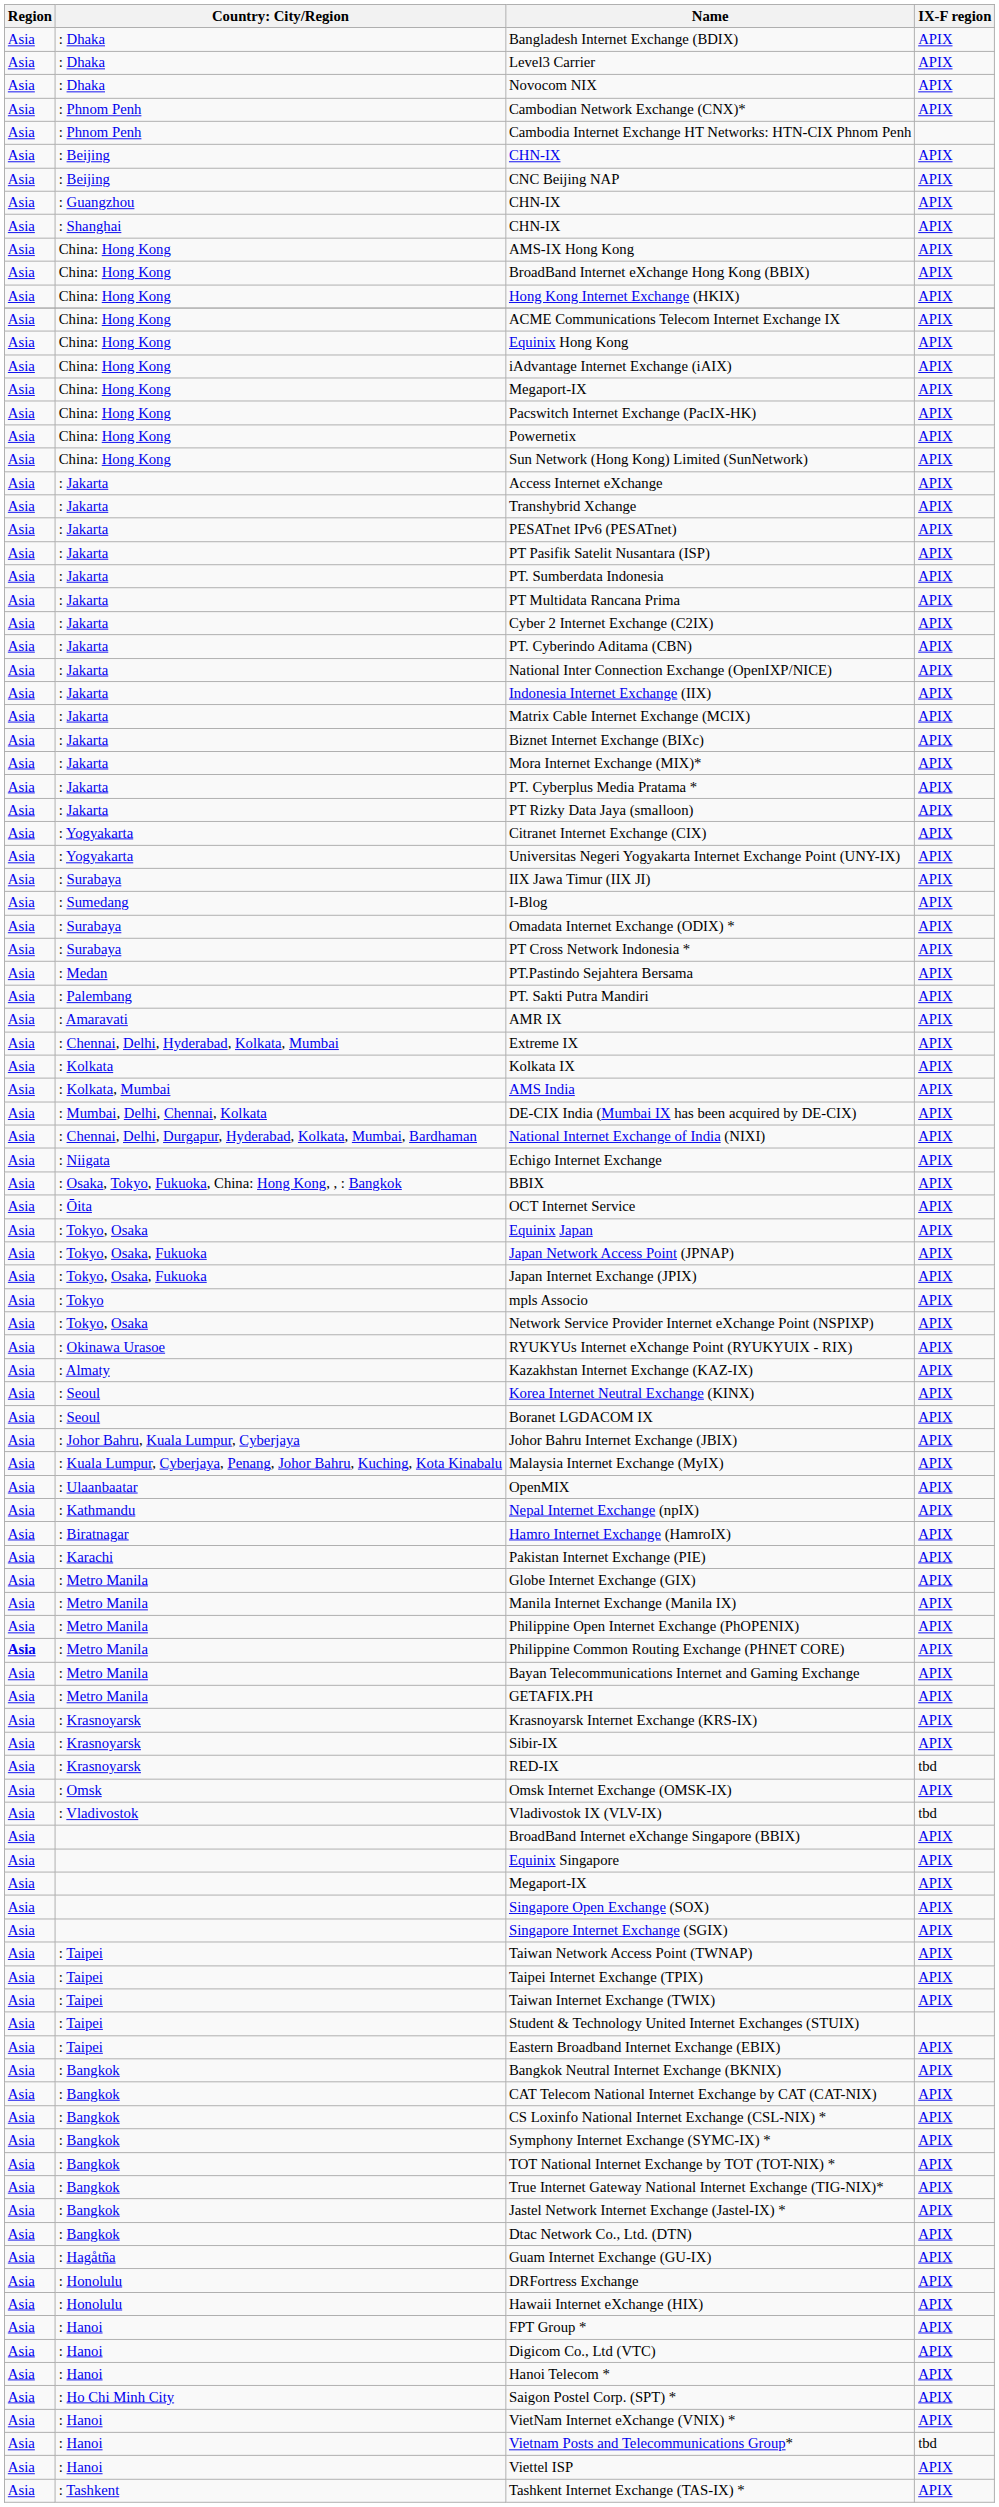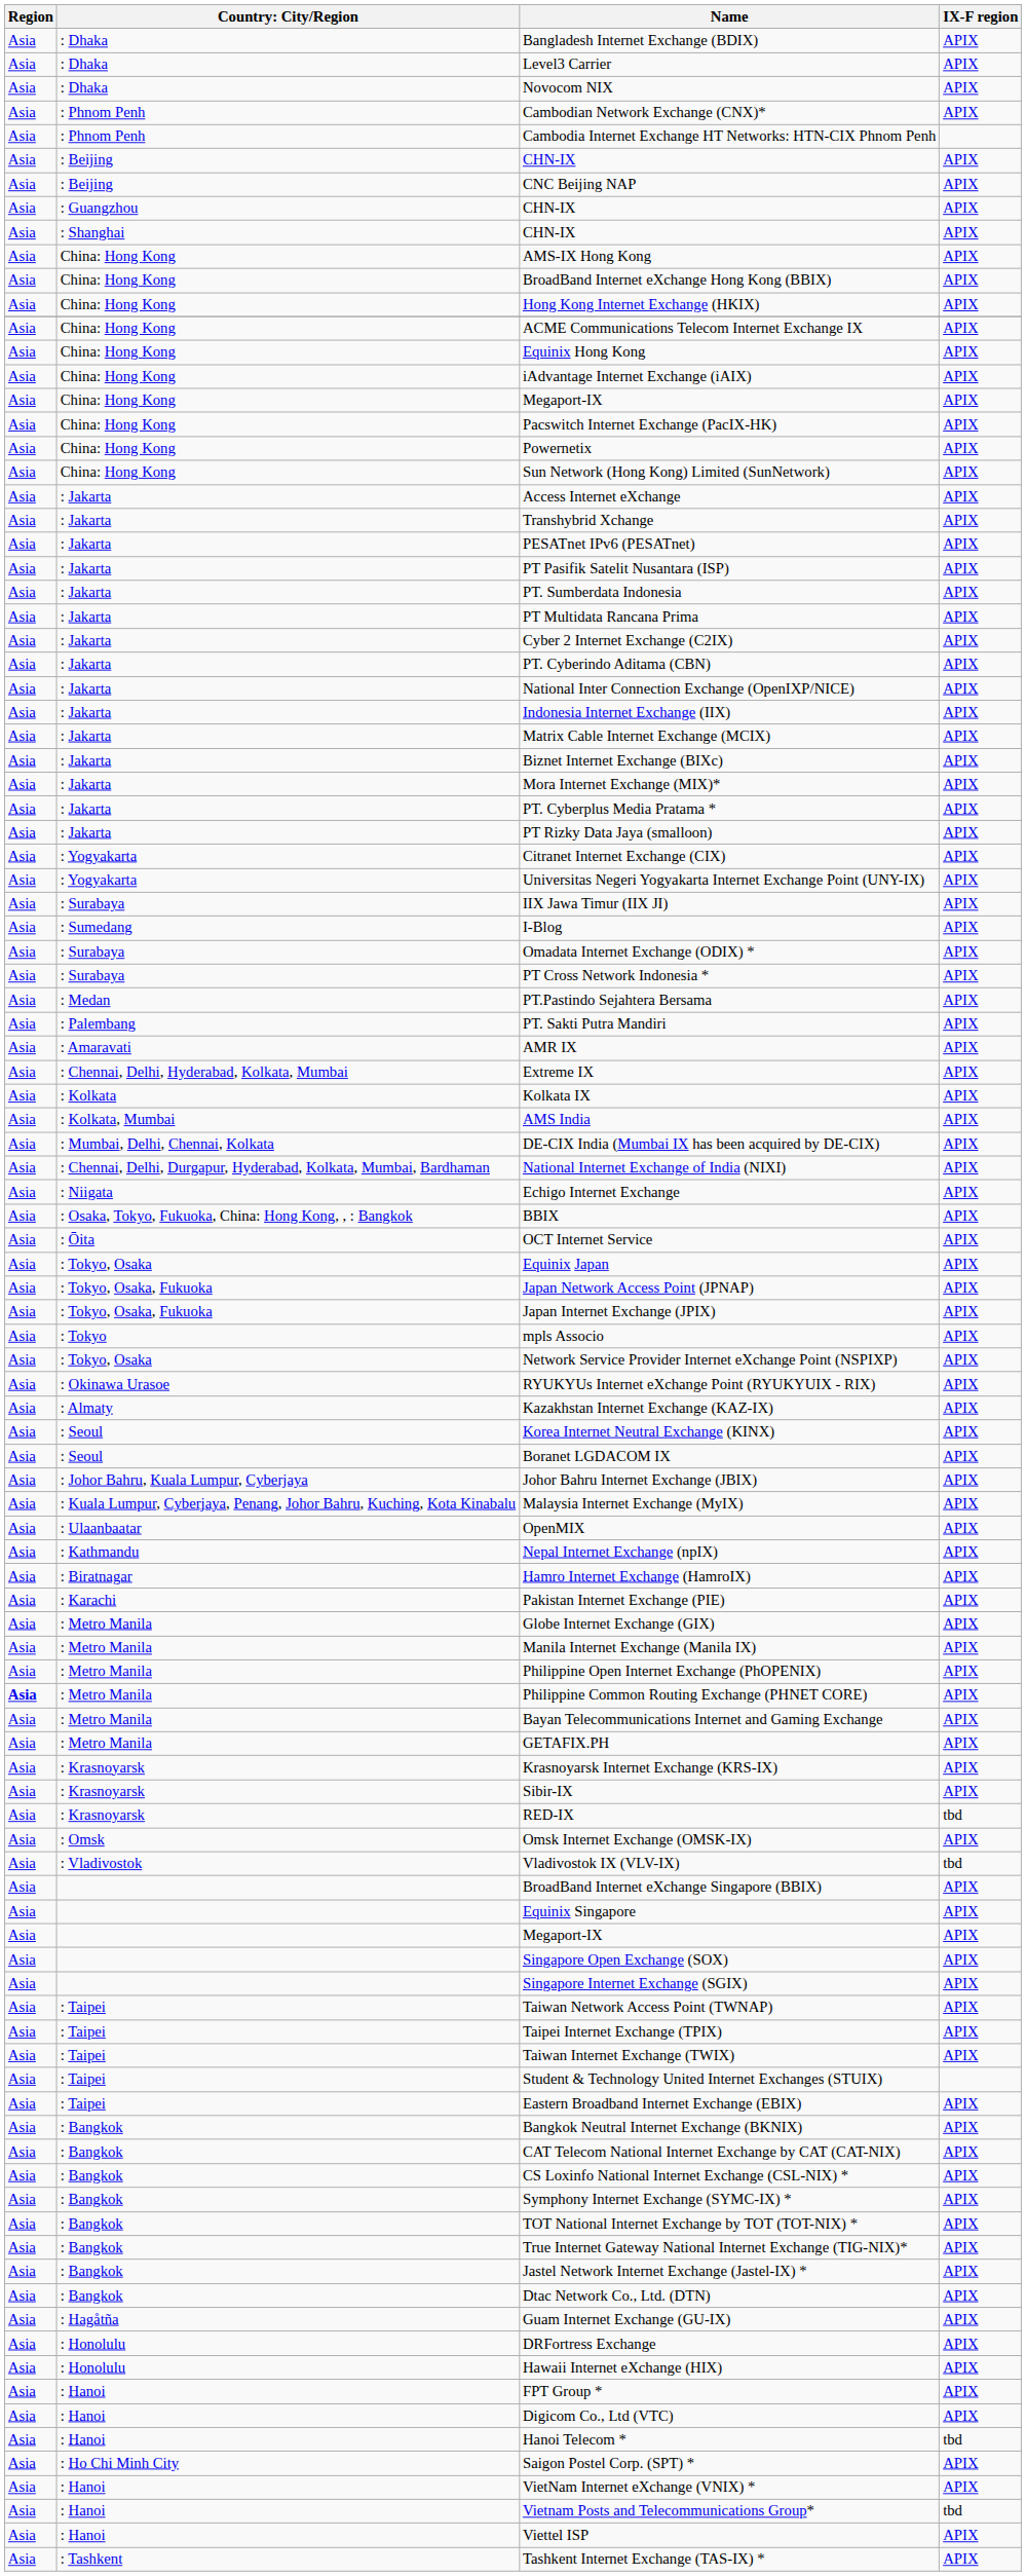Hanoi Telecom * | IX-F region: APIX -> tbd
